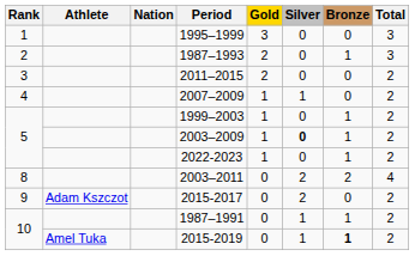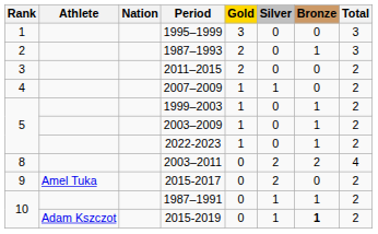2003–2009 | Silver: bold -> normal
2015-2017 | Athlete: Adam Kszczot -> Amel Tuka
2015-2019 | Athlete: Amel Tuka -> Adam Kszczot
